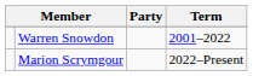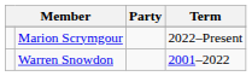rows swapped: Marion Scrymgour <-> Warren Snowdon
